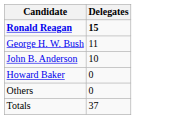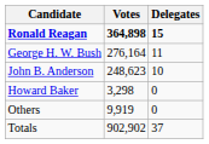+ column: Votes | 364,898 | 276,164 | 248,623 | 3,298 | 9,919 | 902,902
